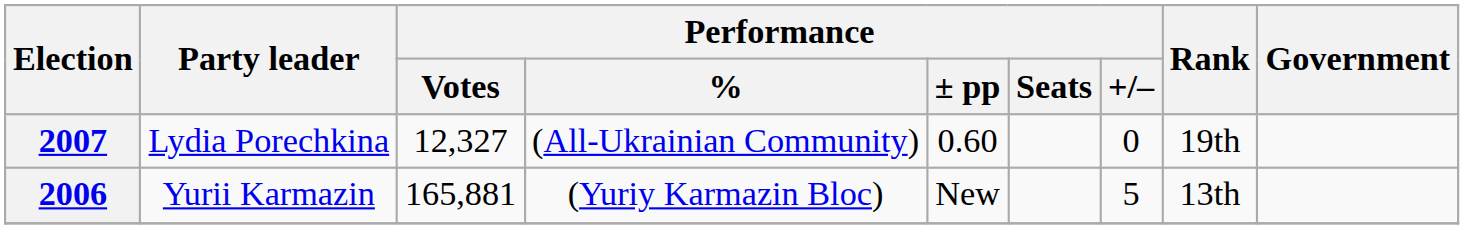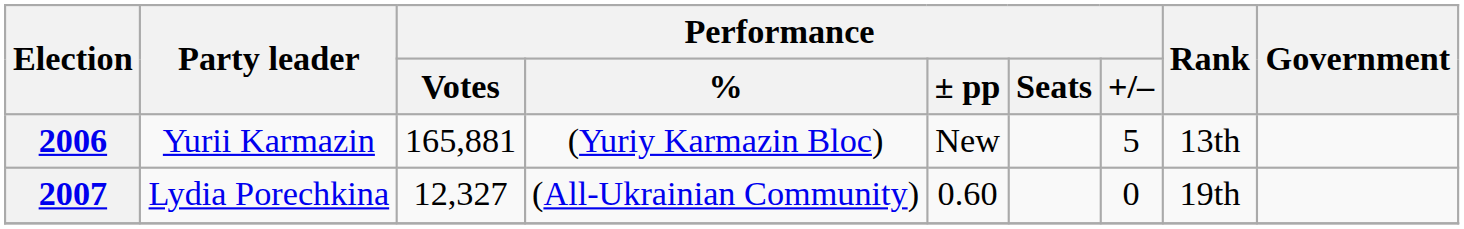rows swapped: 2006 <-> 2007
